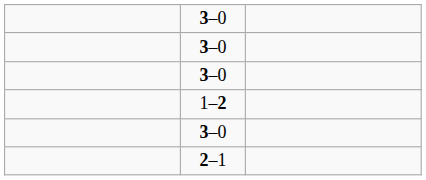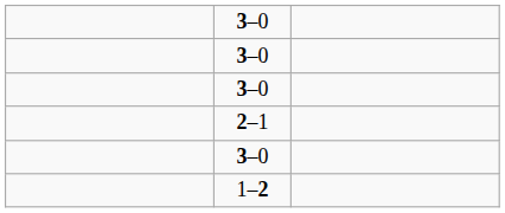rows swapped: 2–1 <-> 1–2
